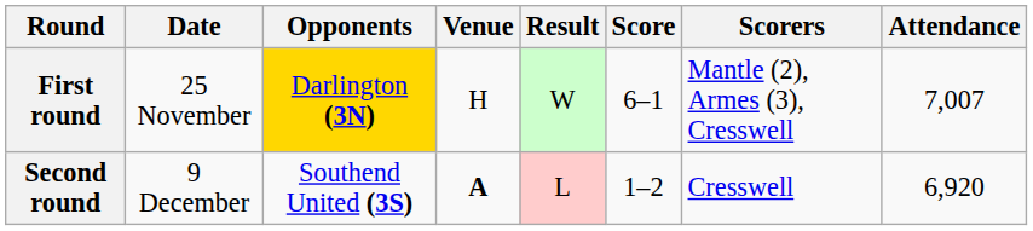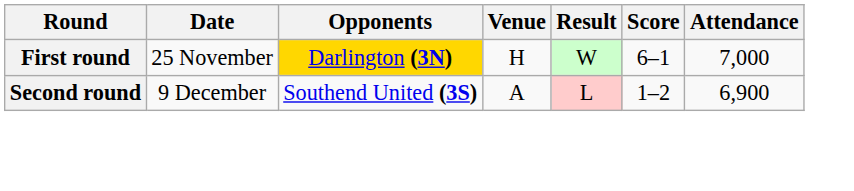- column: Scorers | Mantle (2), Armes (3), Cresswell | Cresswell
First round | Attendance: 7,007 -> 7,000
Second round | Venue: bold -> normal
Second round | Attendance: 6,920 -> 6,900
